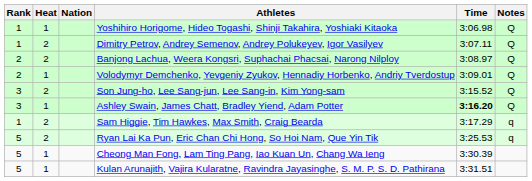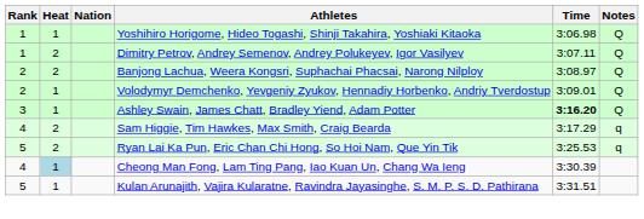- row: 3 | 2 | Son Jung-ho, Lee Sang-jun, Lee Sang-in, Kim Yong-sam | 3:15.52 | Q
Sam Higgie, Tim Hawkes, Max Smith, Craig Bearda | Rank: 1 -> 4
Cheong Man Fong, Lam Ting Pang, Iao Kuan Un, Chang Wa Ieng | Rank: 5 -> 4
Cheong Man Fong, Lam Ting Pang, Iao Kuan Un, Chang Wa Ieng | Heat: no background -> lightblue background
